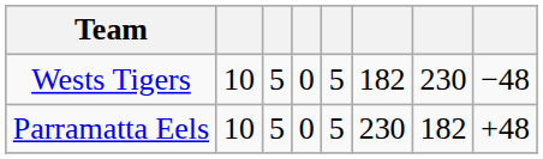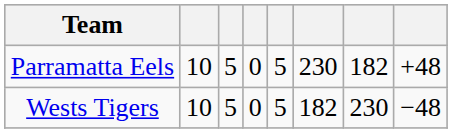rows swapped: Parramatta Eels <-> Wests Tigers
